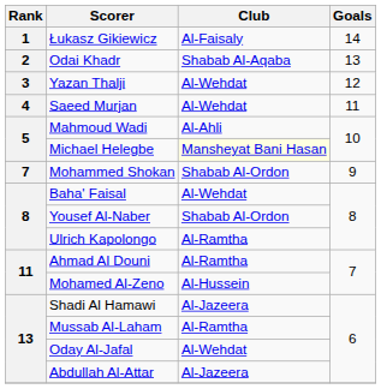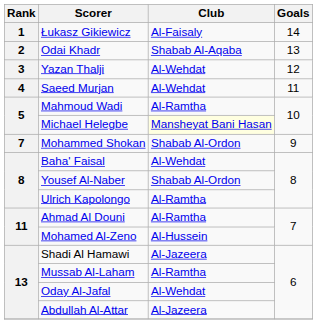Mahmoud Wadi | Club: Al-Ahli -> Al-Ramtha
